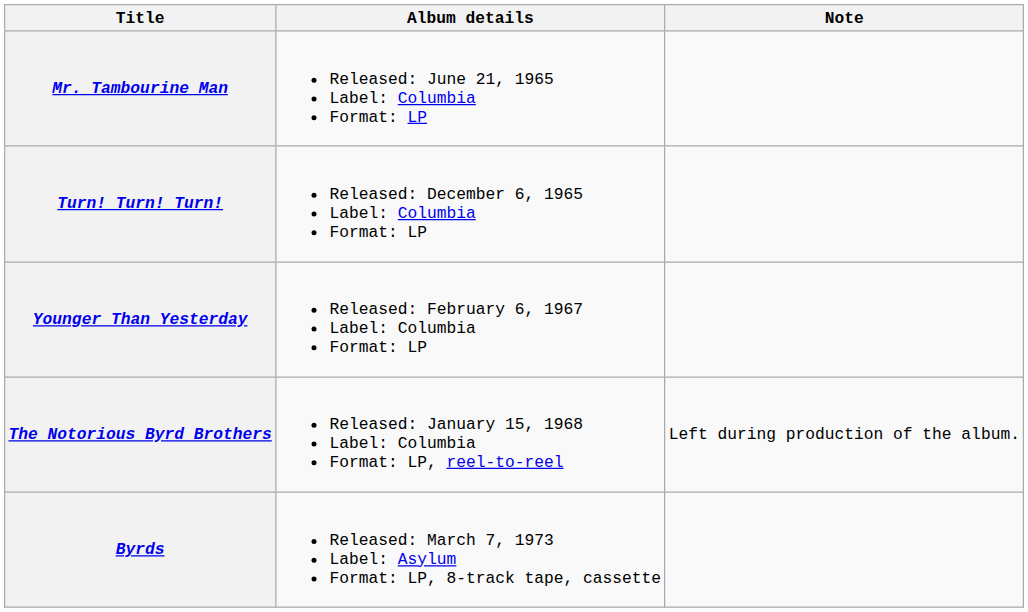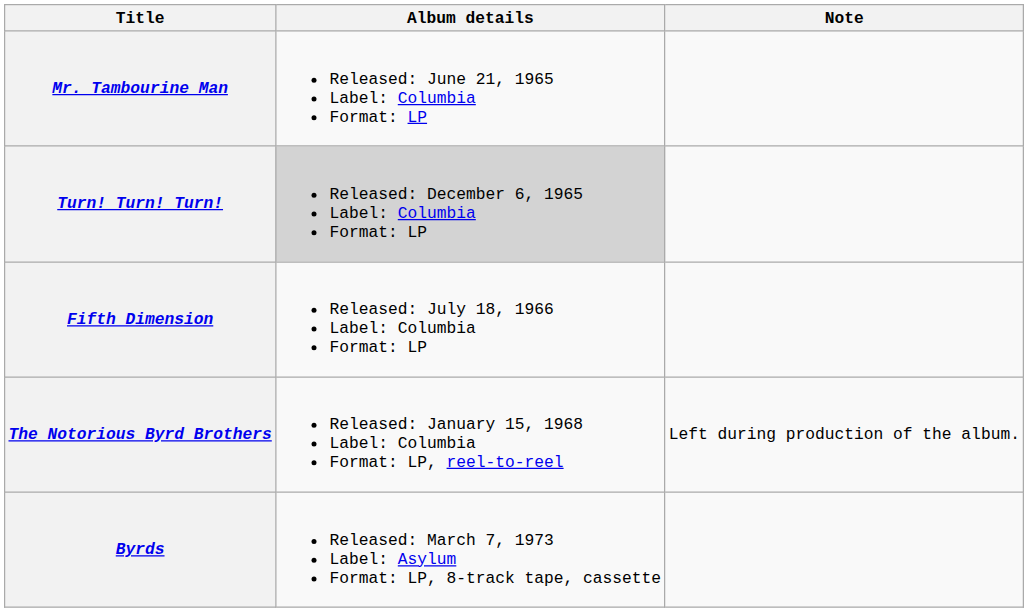Turn! Turn! Turn! | Album details: no background -> lightgrey background
+ row: Fifth Dimension | Released: July 18, 1966 Label: Columbia Format: LP
- row: Younger Than Yesterday | Released: February 6, 1967 Label: Columbia Format: LP
